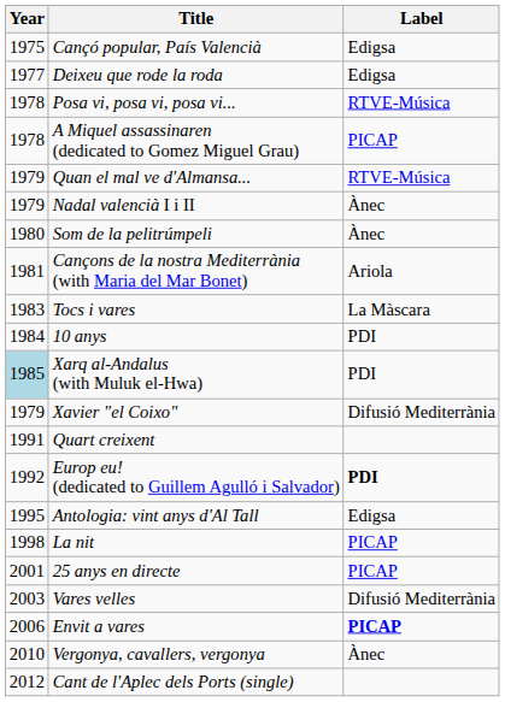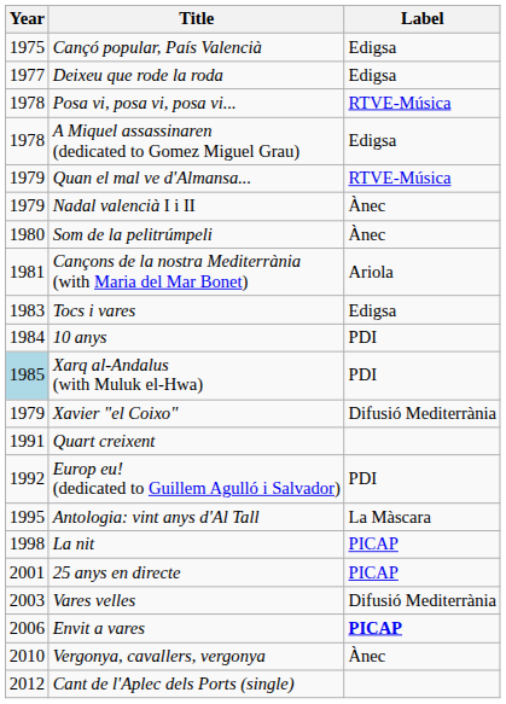A Miquel assassinaren (dedicated to Gomez Miguel Grau) | Label: PICAP -> Edigsa
Tocs i vares | Label: La Màscara -> Edigsa
Europ eu! (dedicated to Guillem Agulló i Salvador) | Label: bold -> normal
Antologia: vint anys d'Al Tall | Label: Edigsa -> La Màscara
